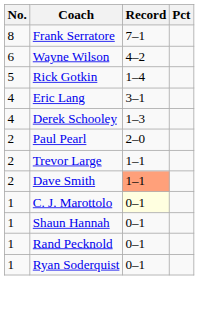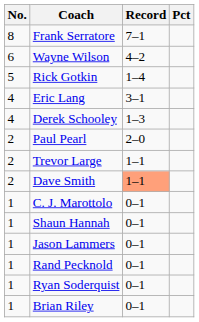C. J. Marottolo | Record: lightyellow background -> no background
+ row: 1 | Jason Lammers | 0–1
+ row: 1 | Brian Riley | 0–1
